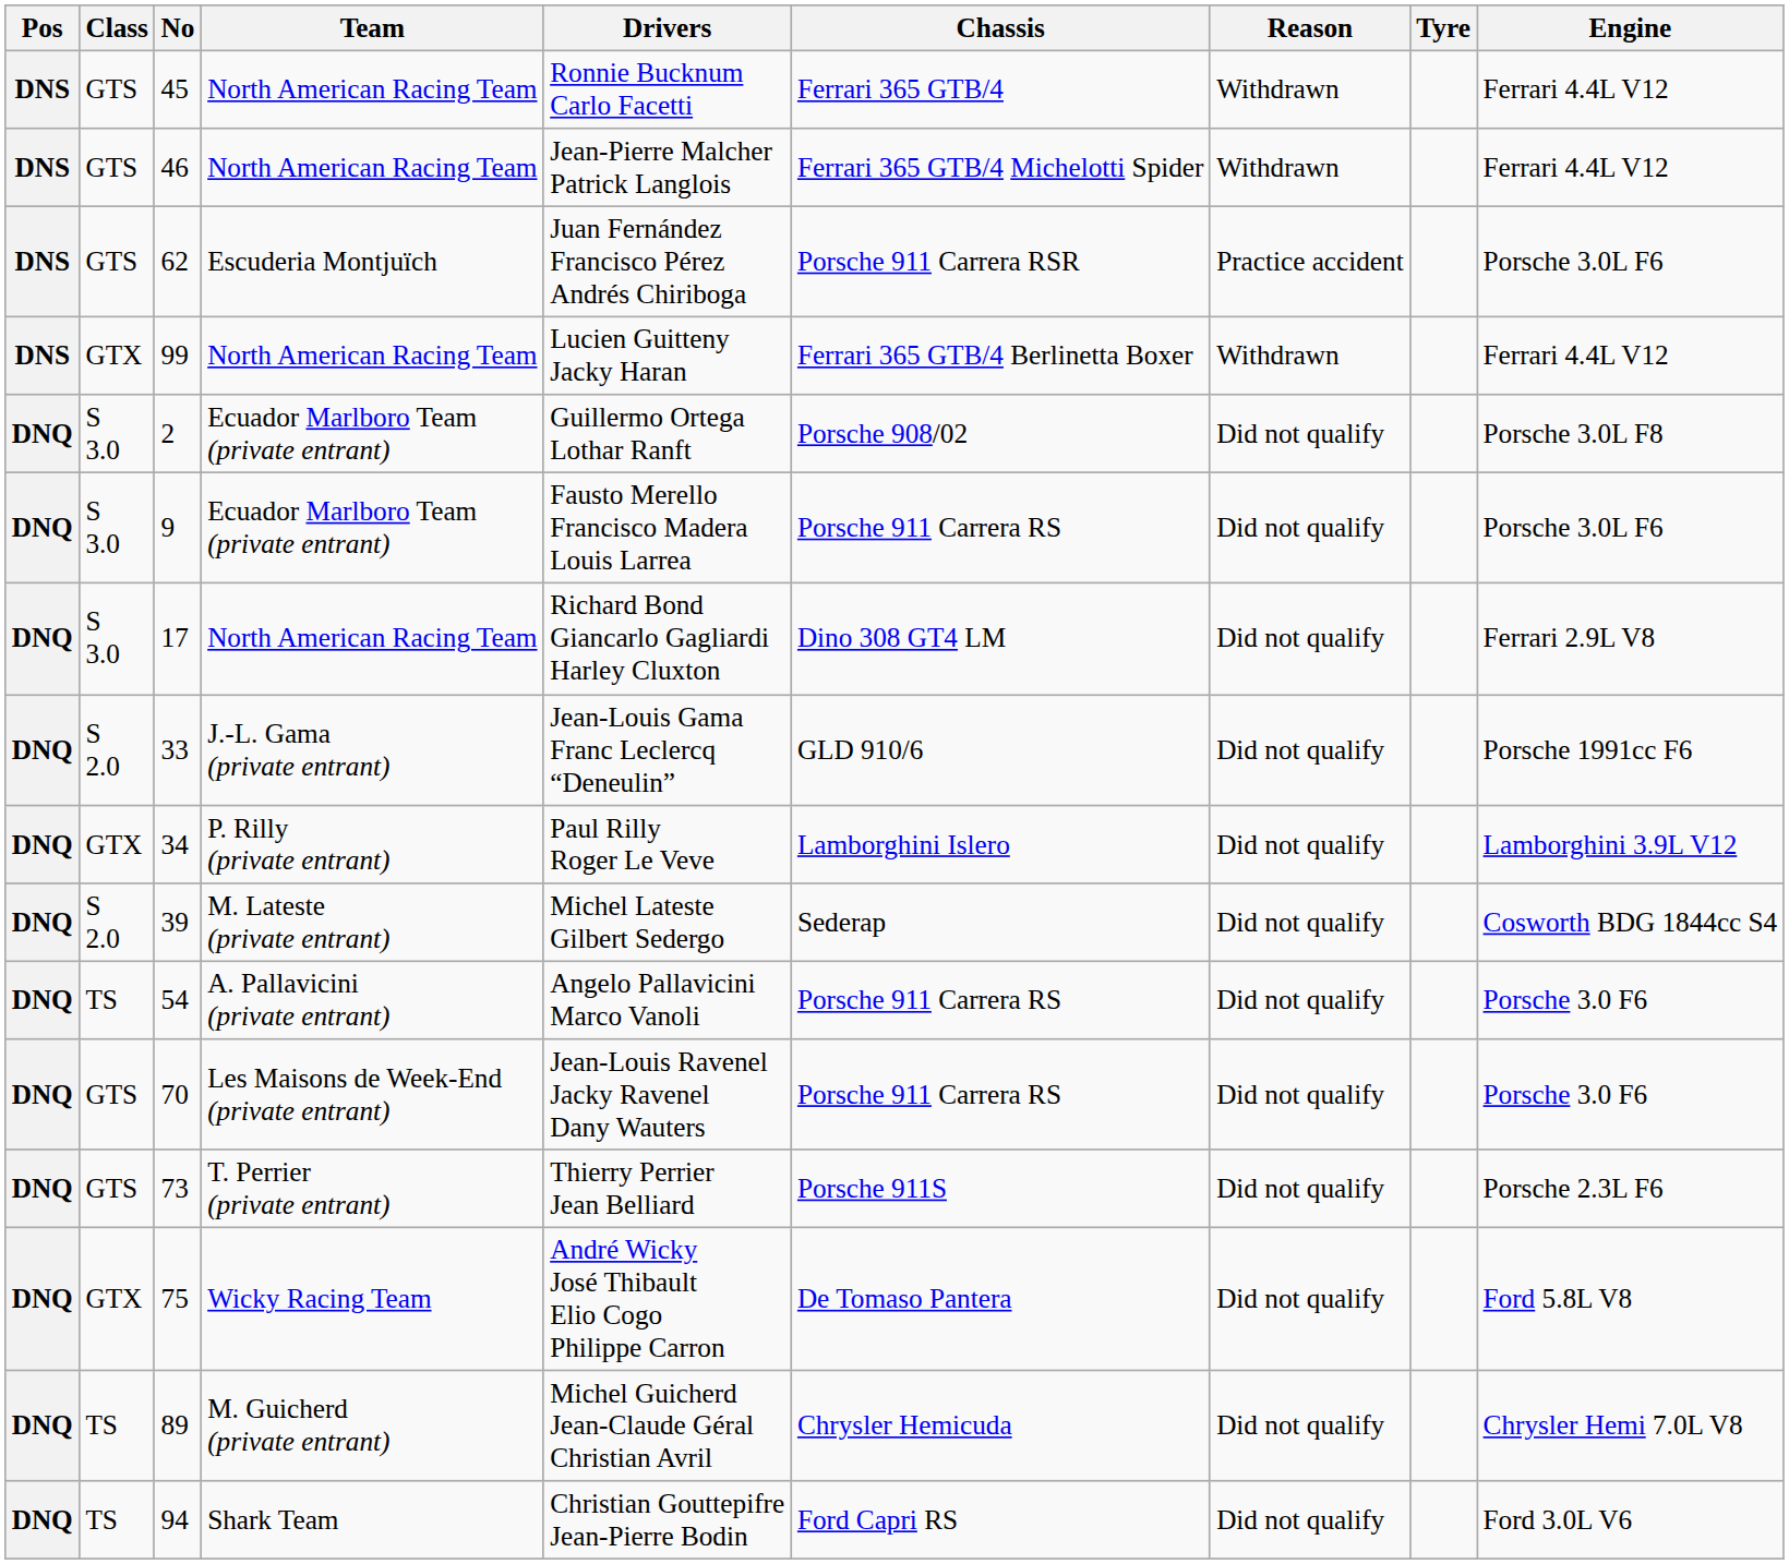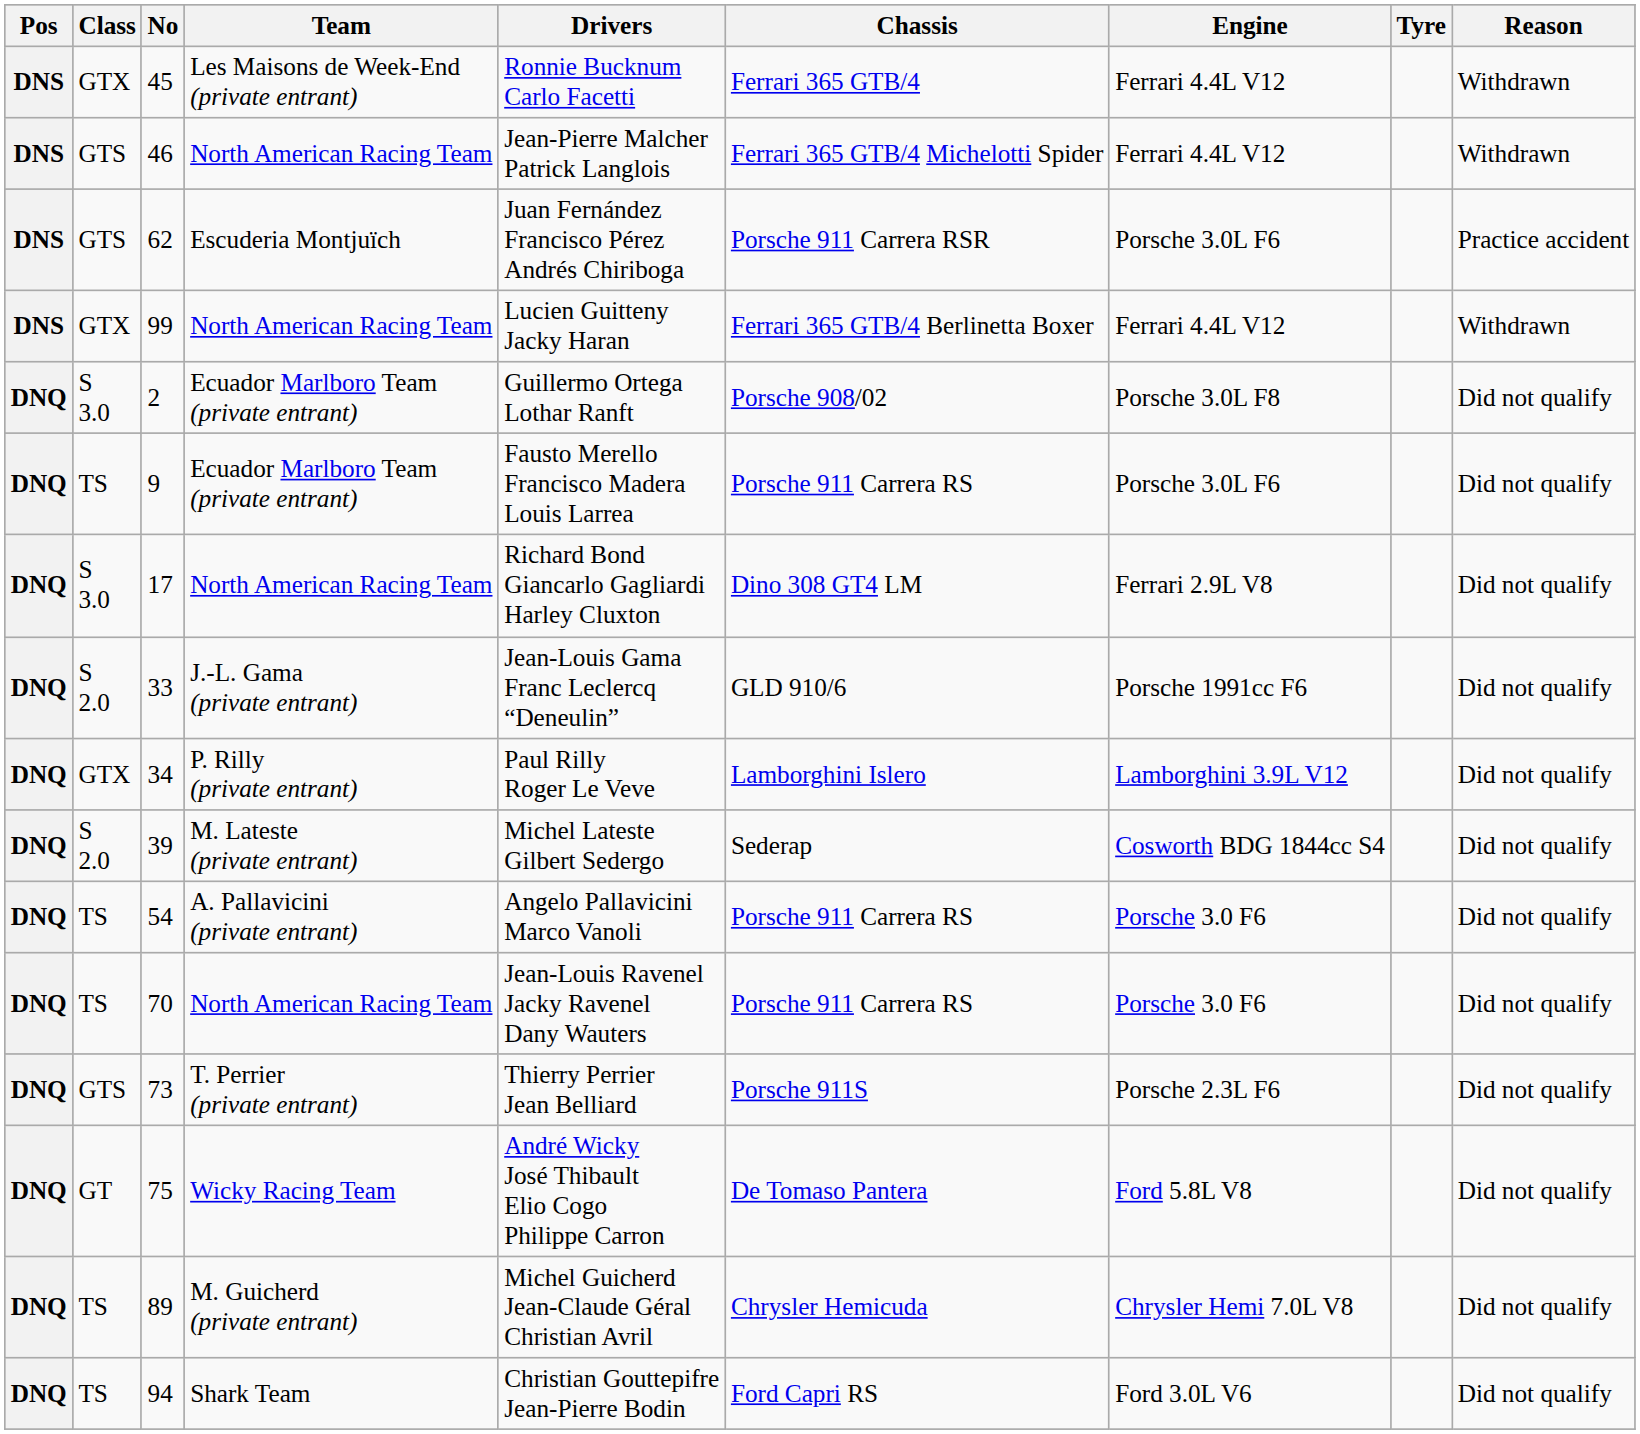columns swapped: Engine <-> Reason
45 | Class: GTS -> GTX
45 | Team: North American Racing Team -> Les Maisons de Week-End (private entrant)
9 | Class: S 3.0 -> TS
70 | Class: GTS -> TS
70 | Team: Les Maisons de Week-End (private entrant) -> North American Racing Team
75 | Class: GTX -> GT
